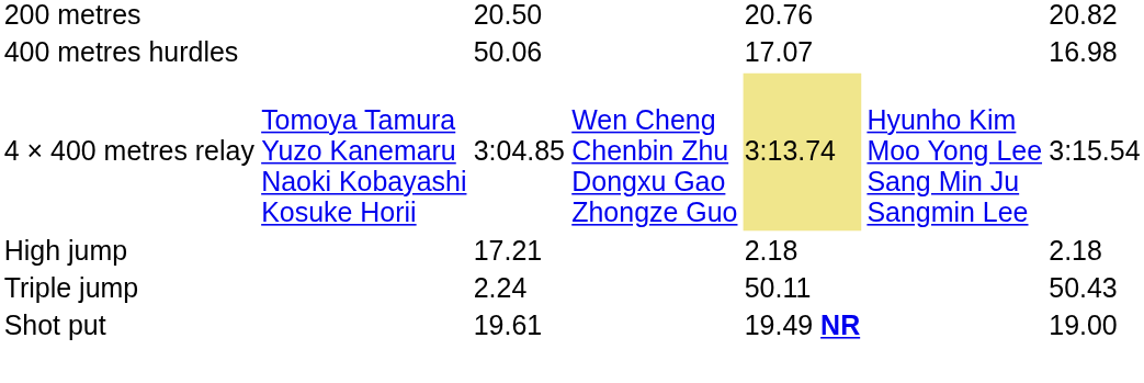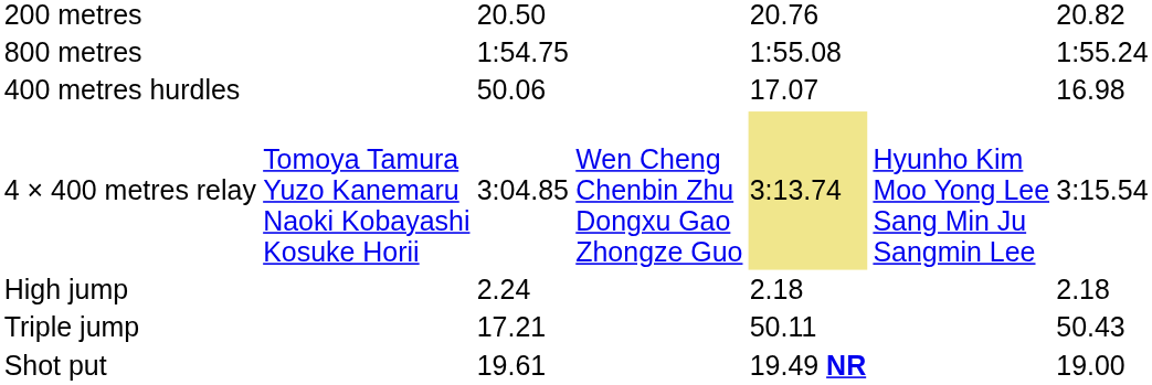+ row: 800 metres | 1:54.75 | 1:55.08 | 1:55.24
High jump | column 3: 17.21 -> 2.24
Triple jump | column 3: 2.24 -> 17.21
